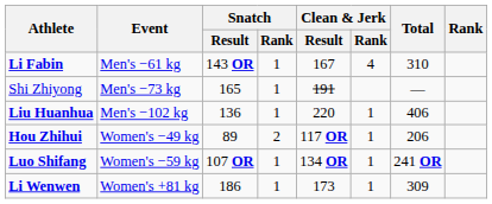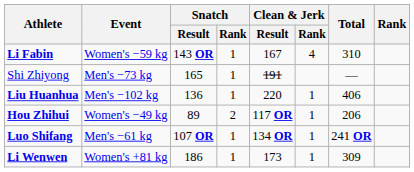Li Fabin | Event: Men's −61 kg -> Women's −59 kg
Luo Shifang | Event: Women's −59 kg -> Men's −61 kg
